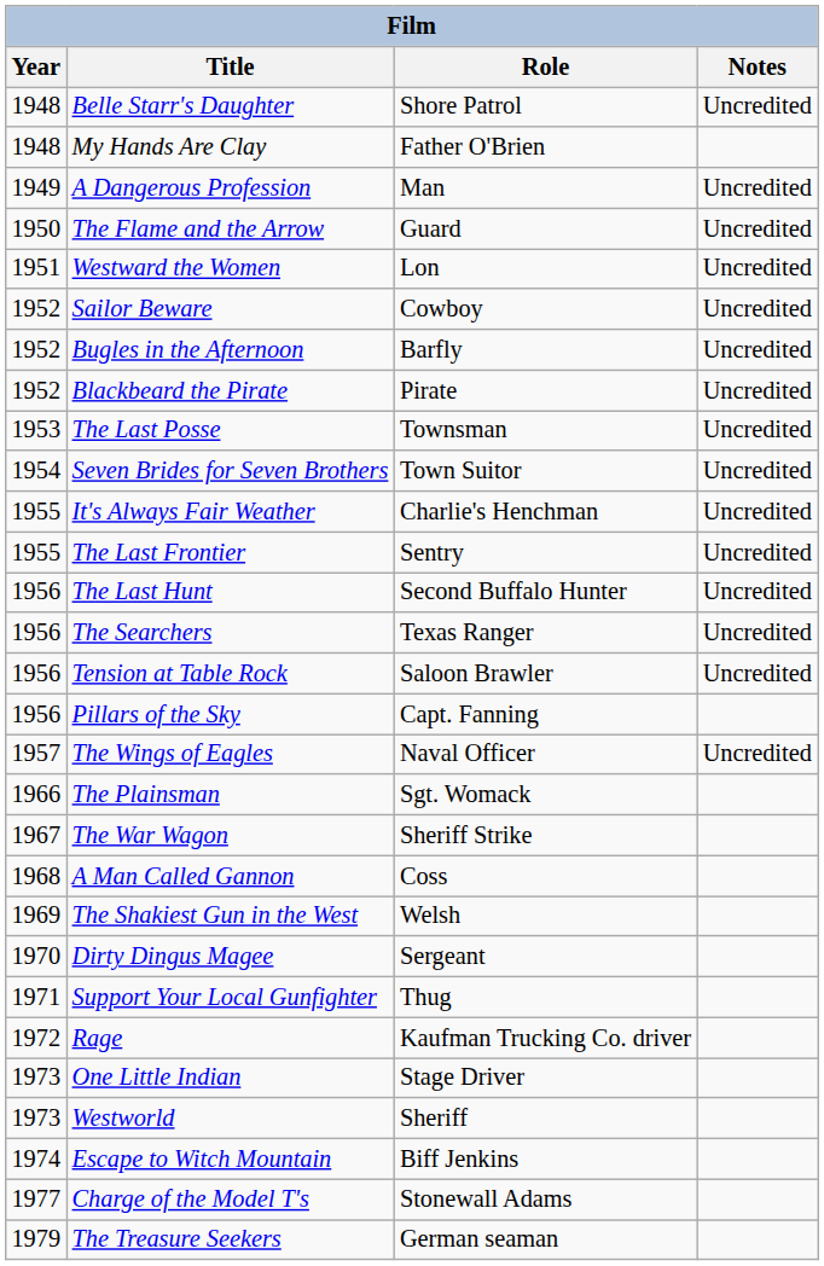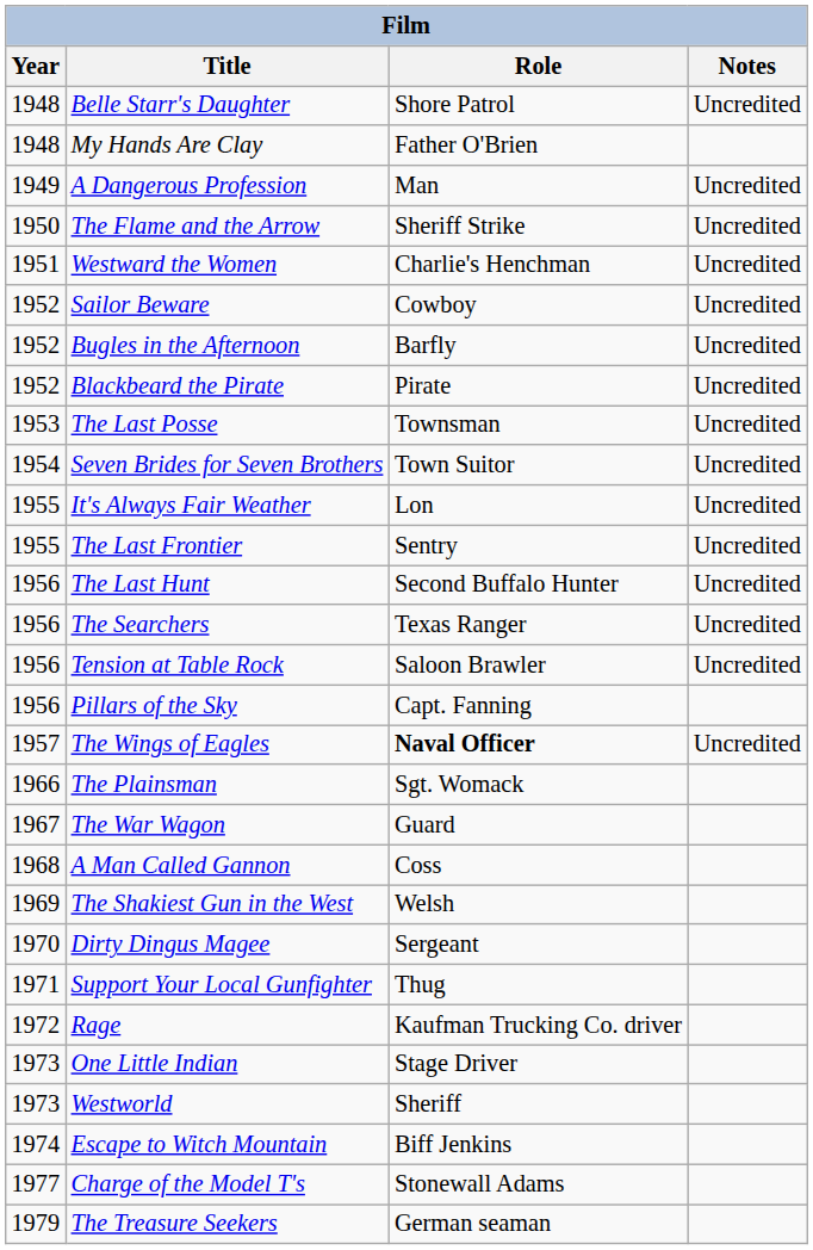The Flame and the Arrow | Role: Guard -> Sheriff Strike
Westward the Women | Role: Lon -> Charlie's Henchman
It's Always Fair Weather | Role: Charlie's Henchman -> Lon
The Wings of Eagles | Role: normal -> bold
The War Wagon | Role: Sheriff Strike -> Guard
